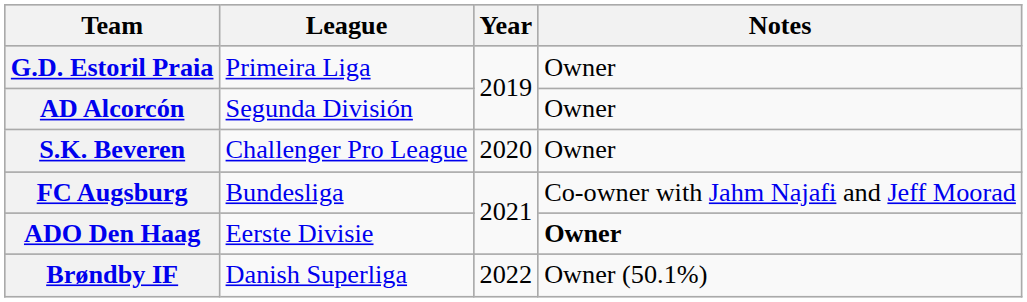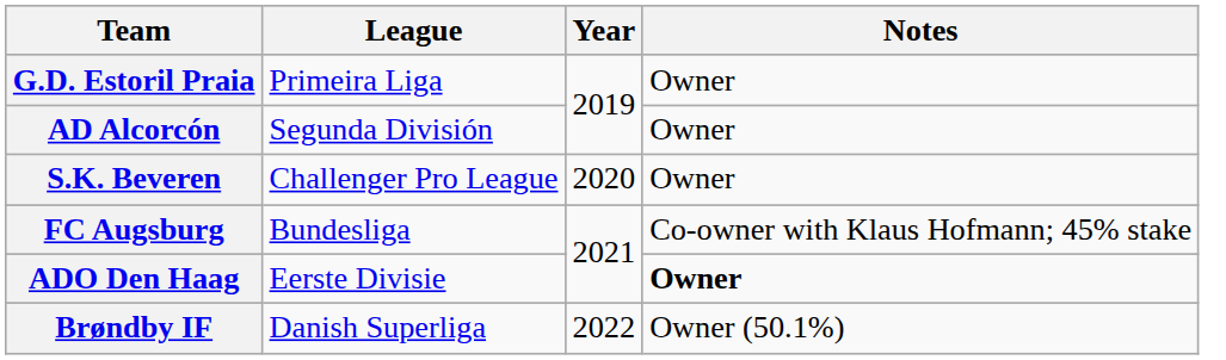FC Augsburg | Notes: Co-owner with Jahm Najafi and Jeff Moorad -> Co-owner with Klaus Hofmann; 45% stake
